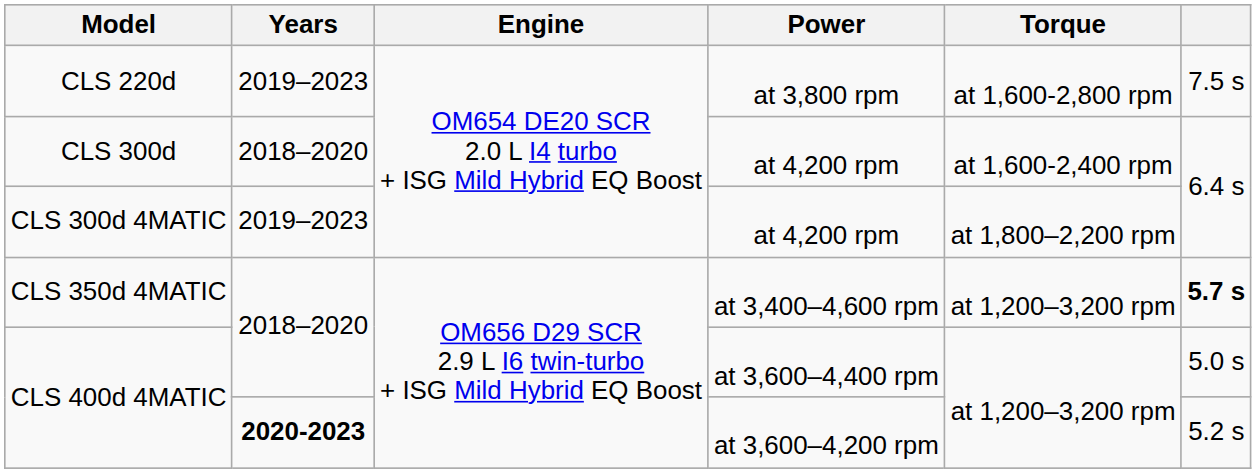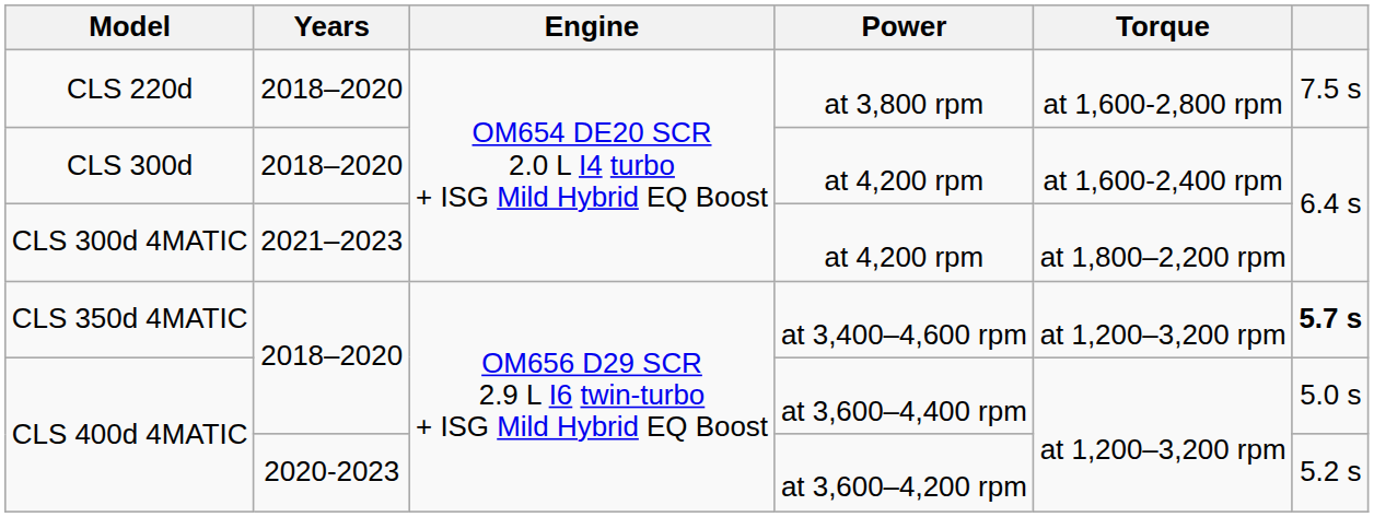CLS 220d | Years: 2019–2023 -> 2018–2020
CLS 300d 4MATIC | Years: 2019–2023 -> 2021–2023
CLS 400d 4MATIC / at 3,600–4,200 rpm | Years: bold -> normal
